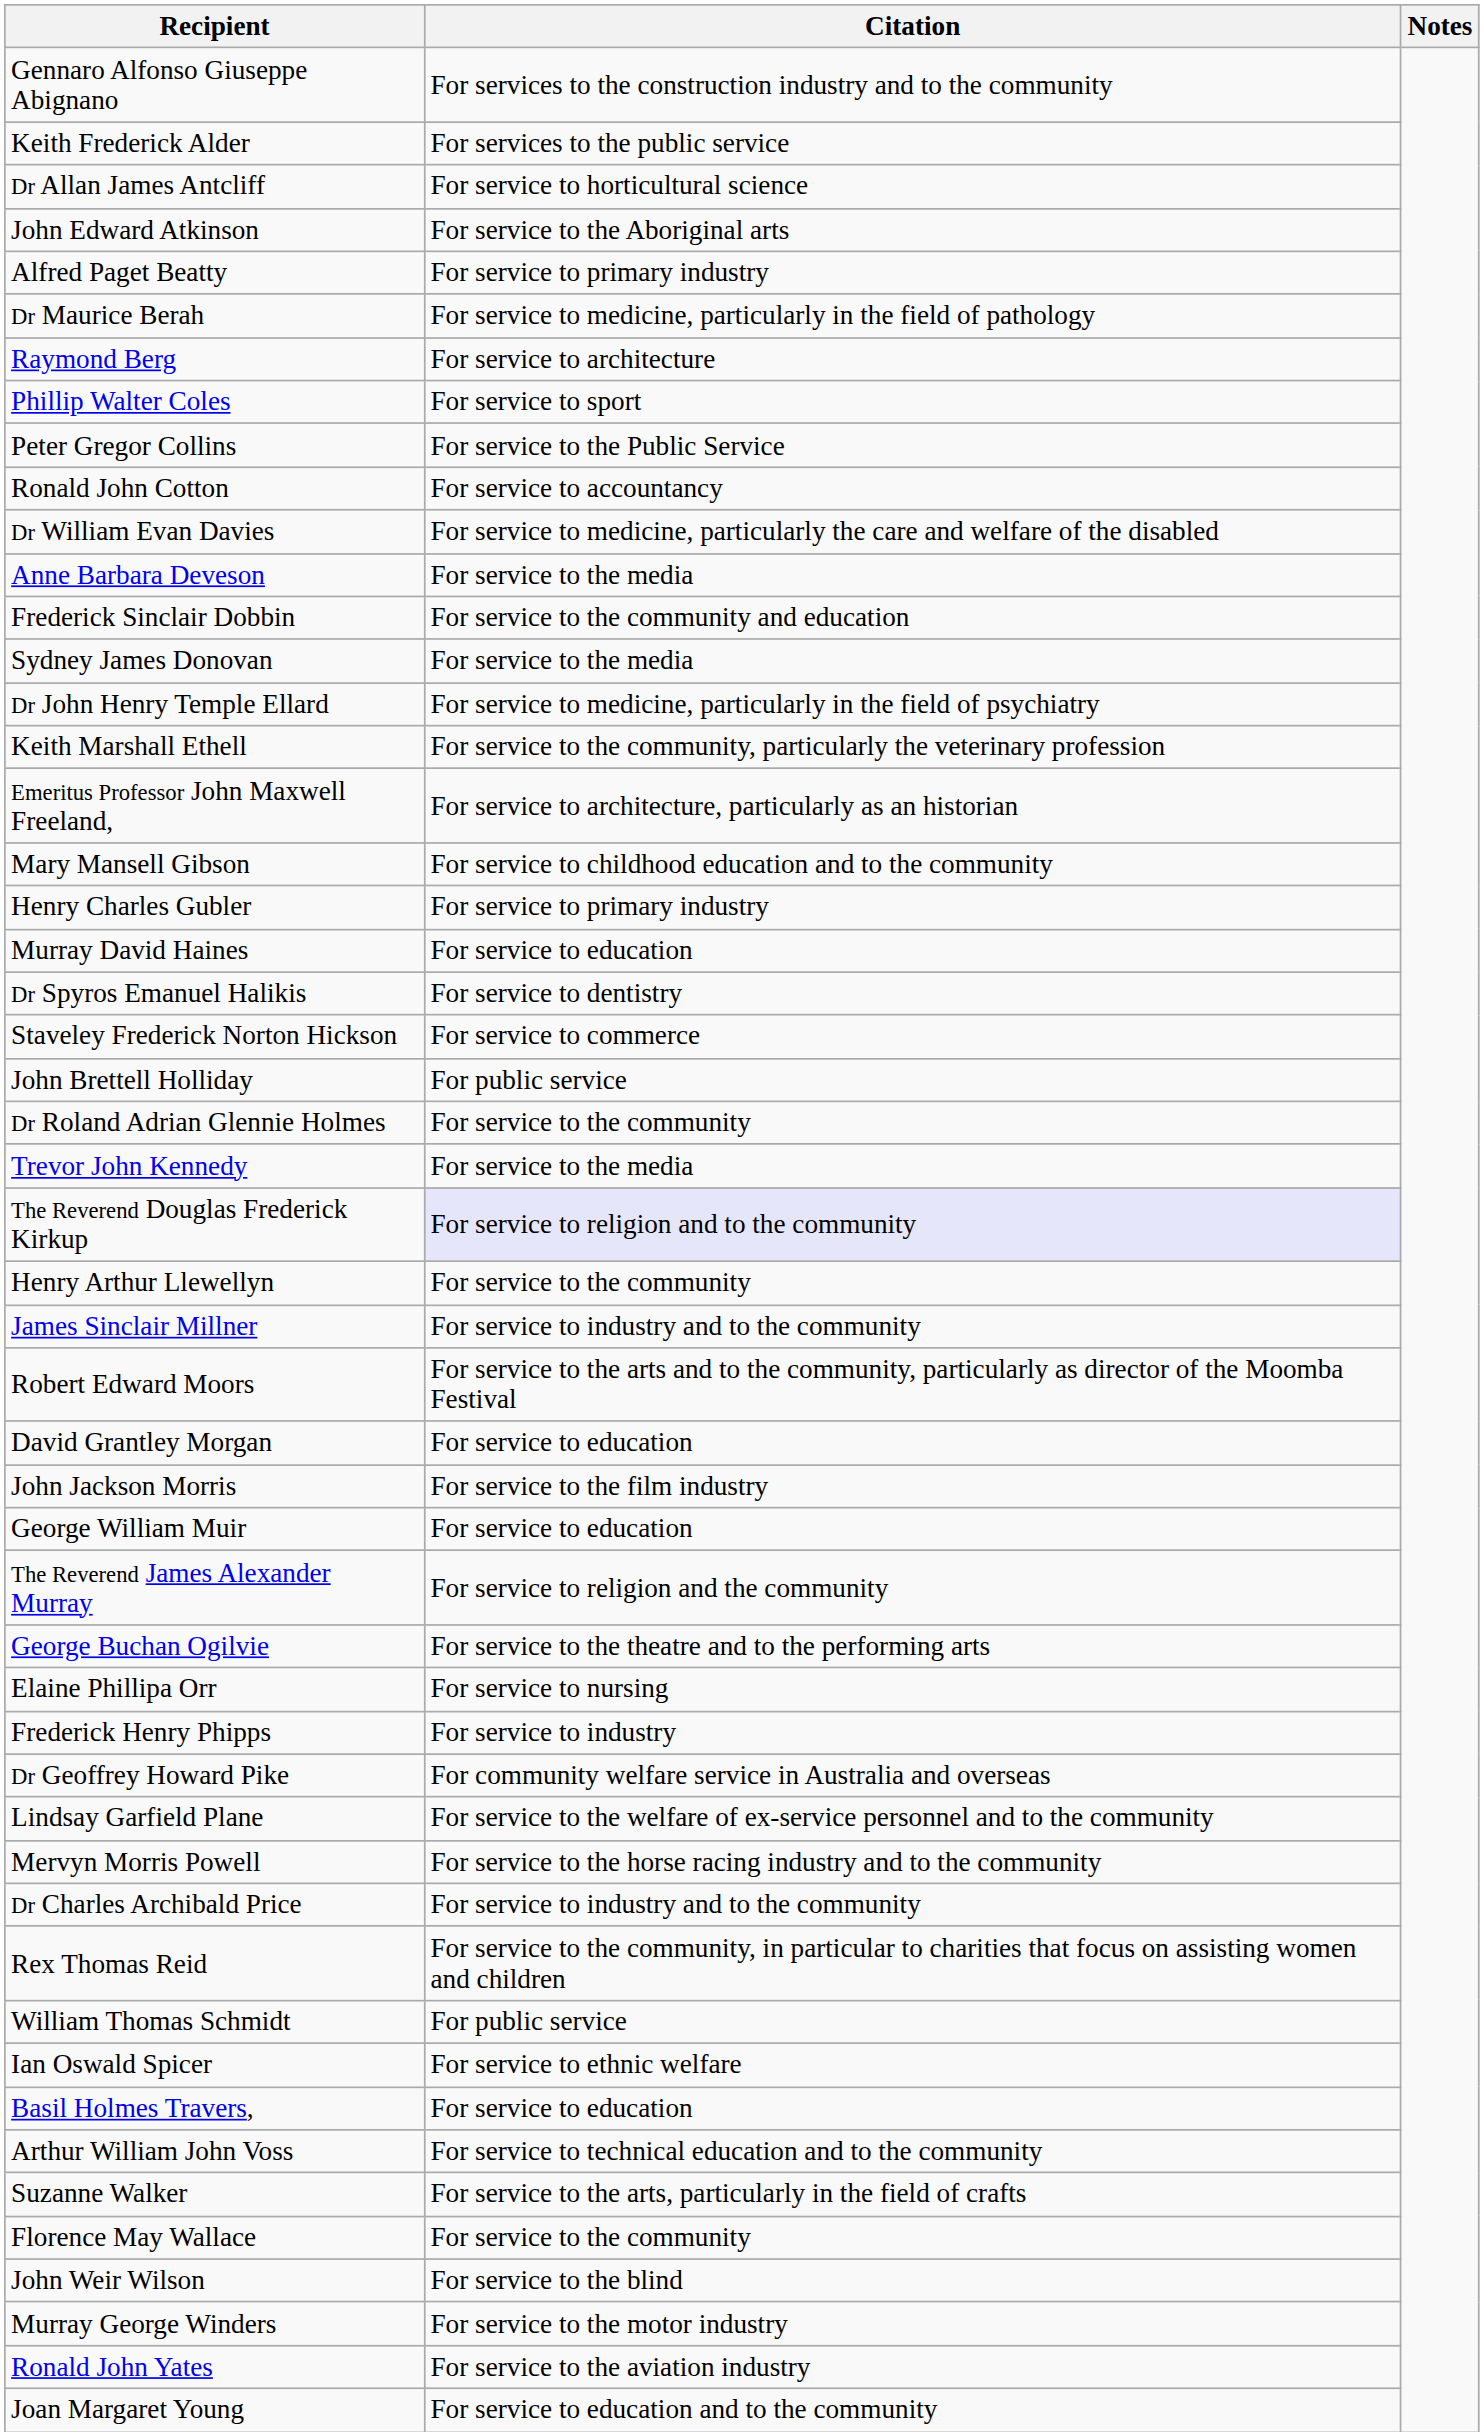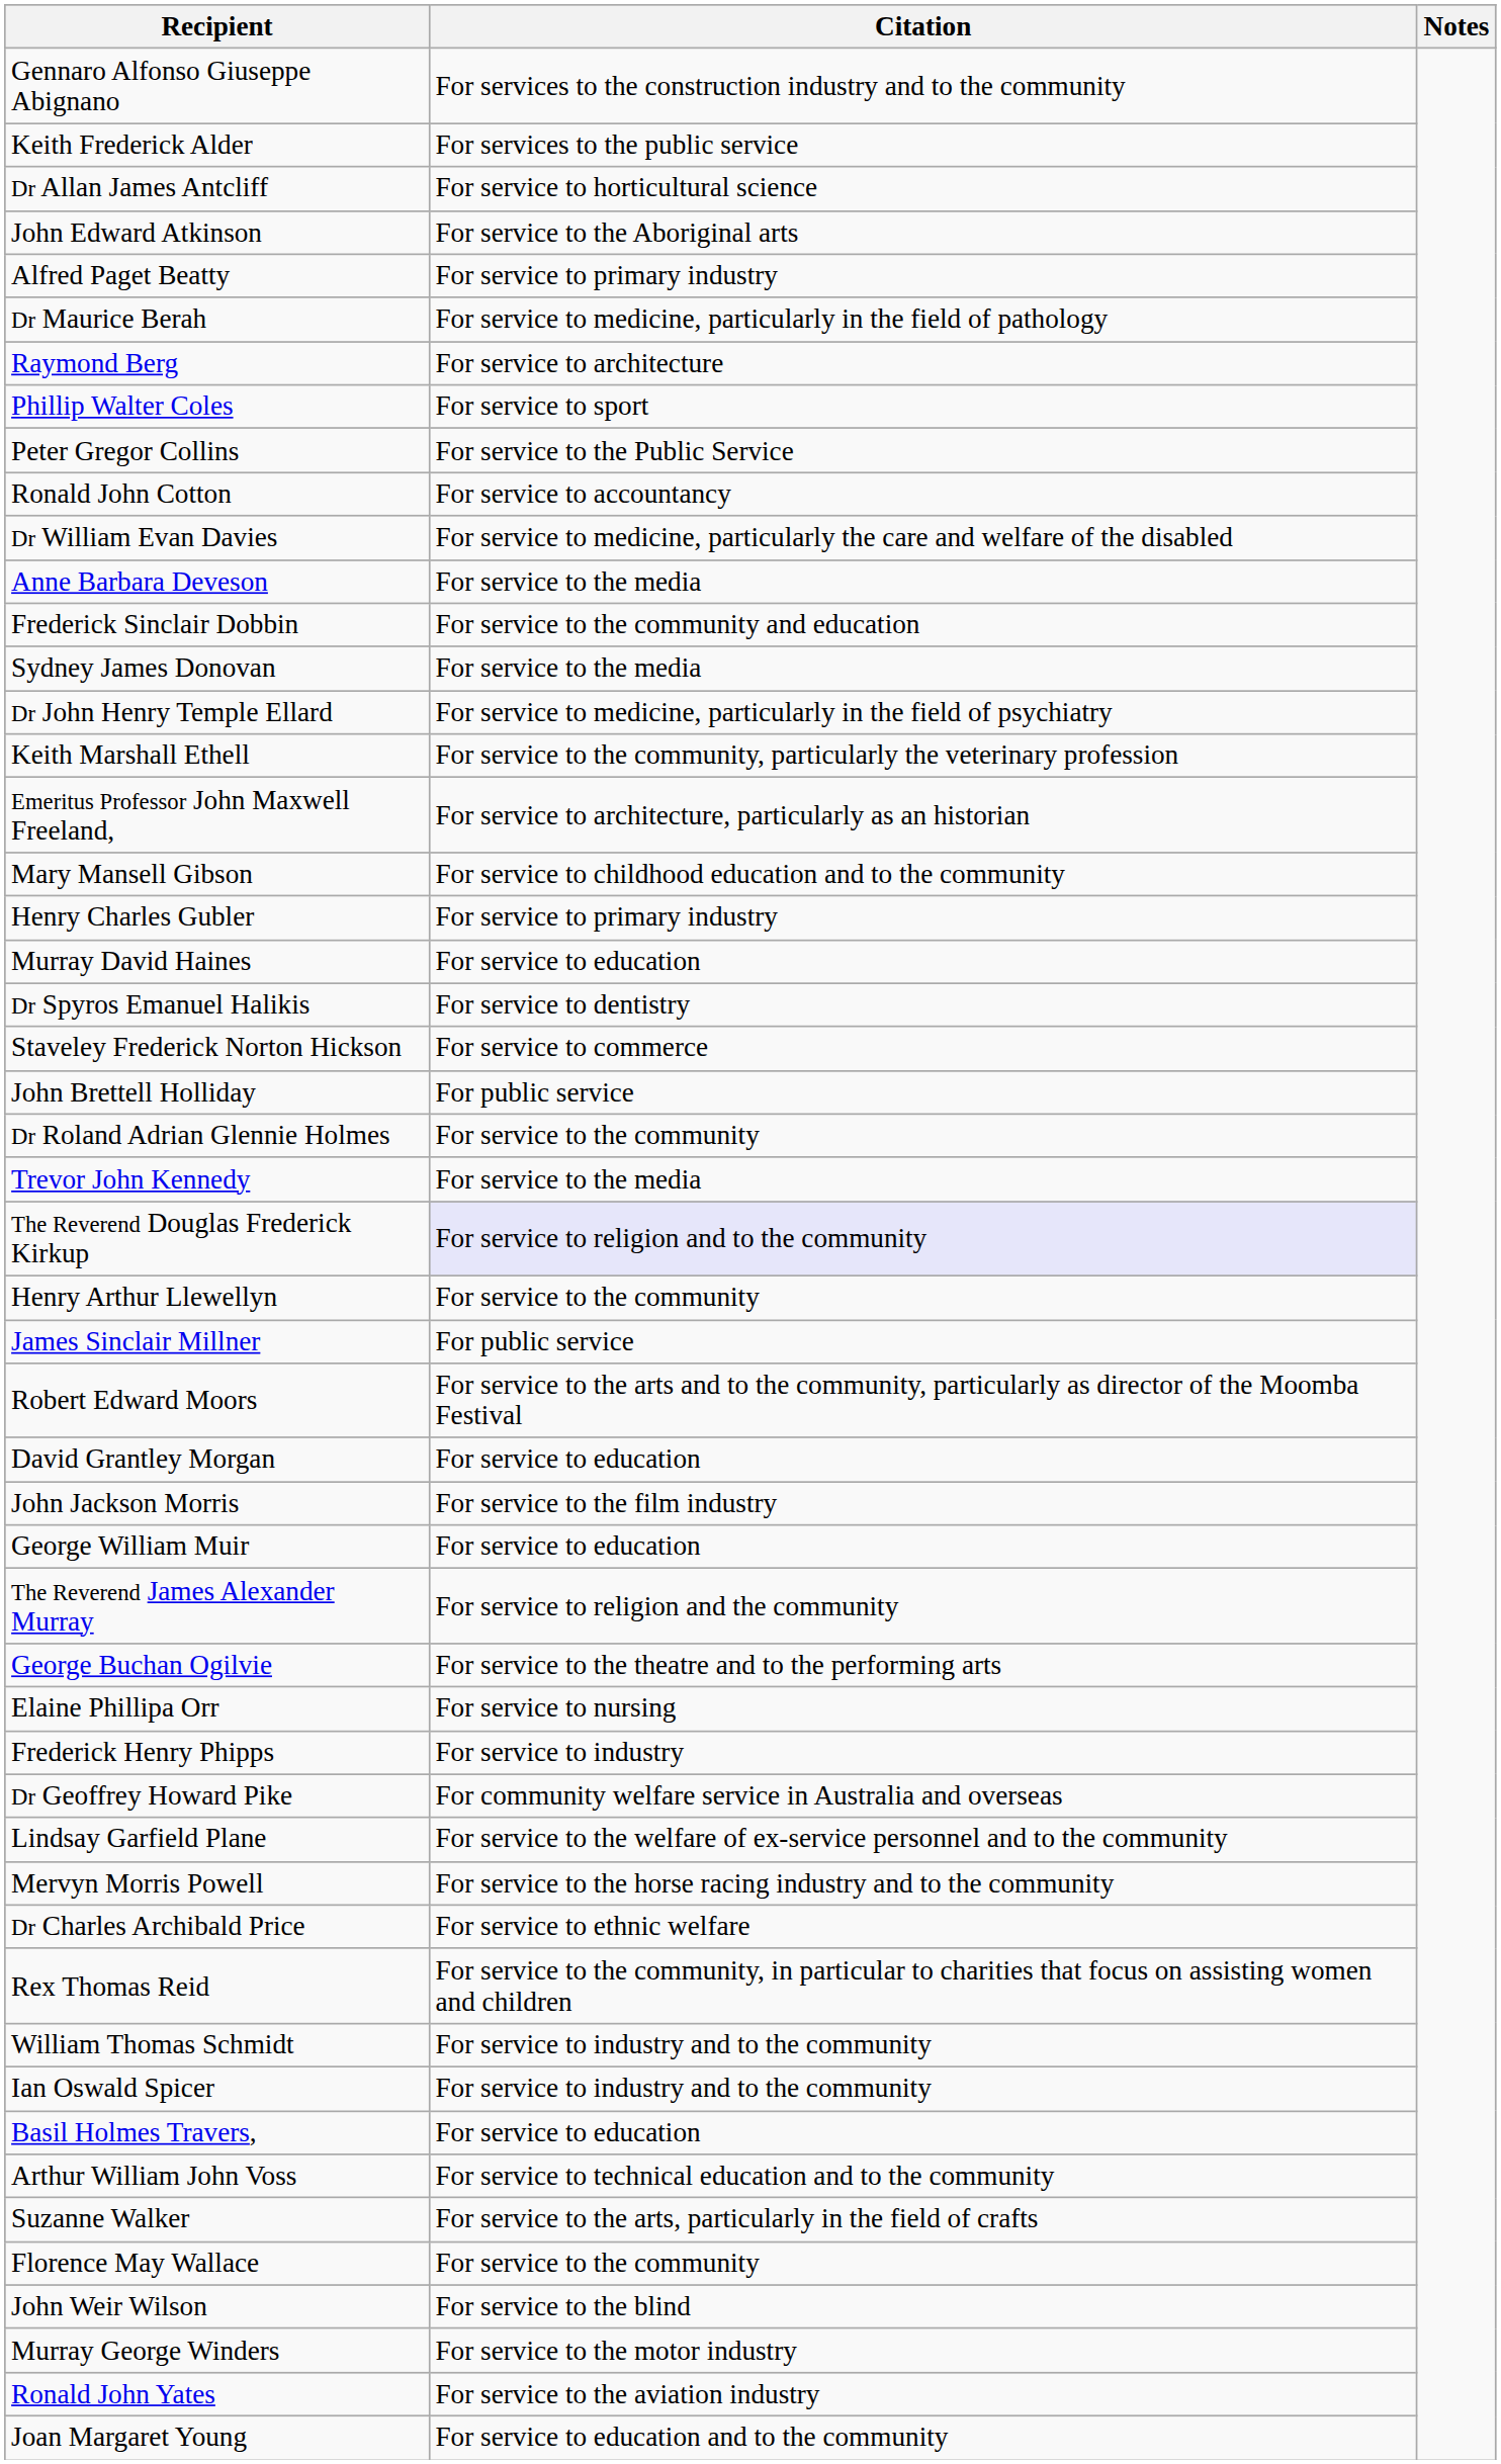James Sinclair Millner | Citation: For service to industry and to the community -> For public service
Dr Charles Archibald Price | Citation: For service to industry and to the community -> For service to ethnic welfare
William Thomas Schmidt | Citation: For public service -> For service to industry and to the community
Ian Oswald Spicer | Citation: For service to ethnic welfare -> For service to industry and to the community
